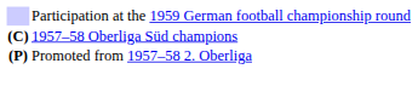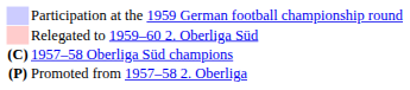+ row: Relegated to 1959–60 2. Oberliga Süd
